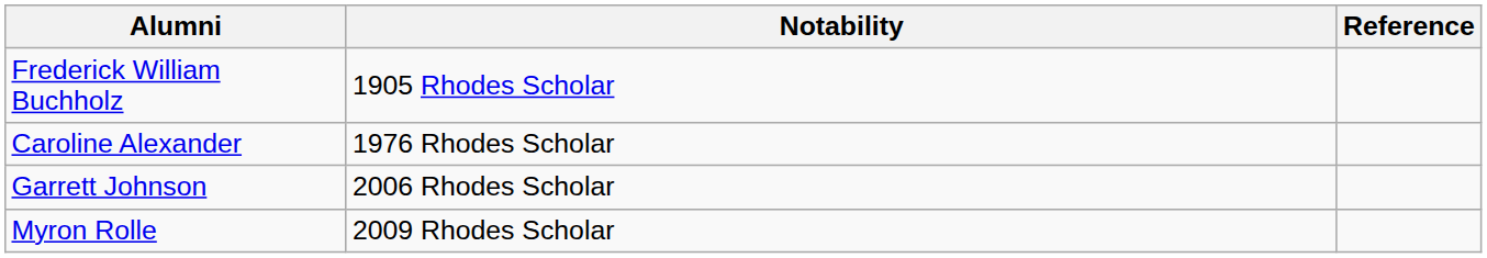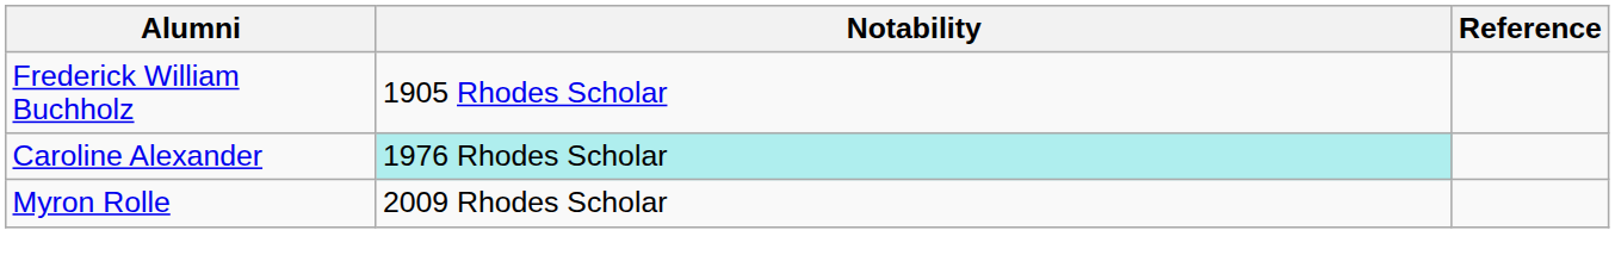Caroline Alexander | Notability: no background -> paleturquoise background
- row: Garrett Johnson | 2006 Rhodes Scholar
